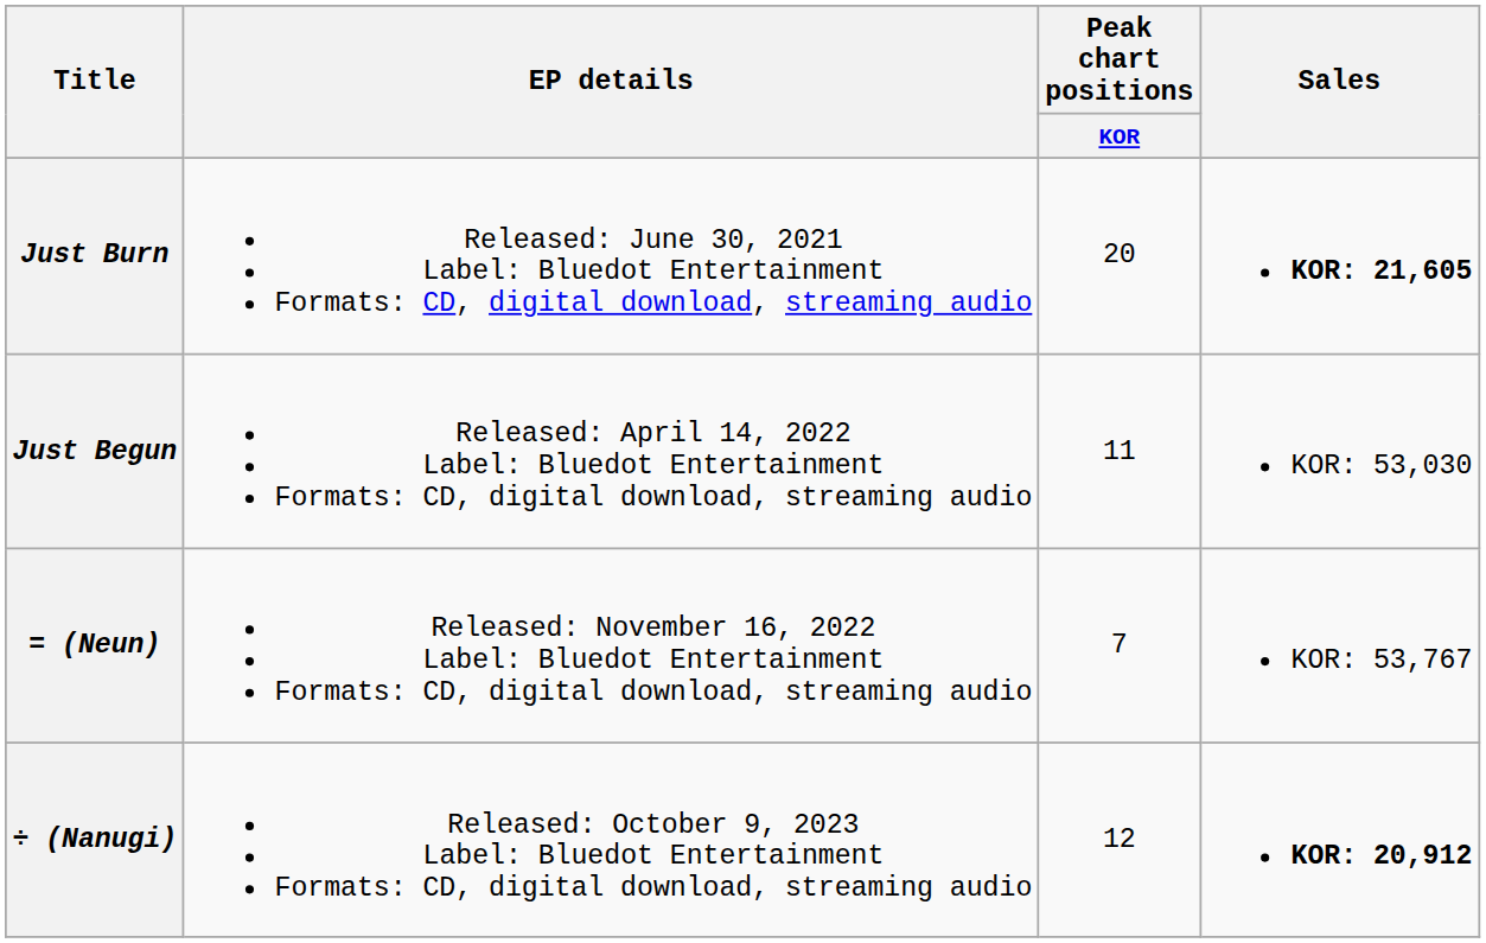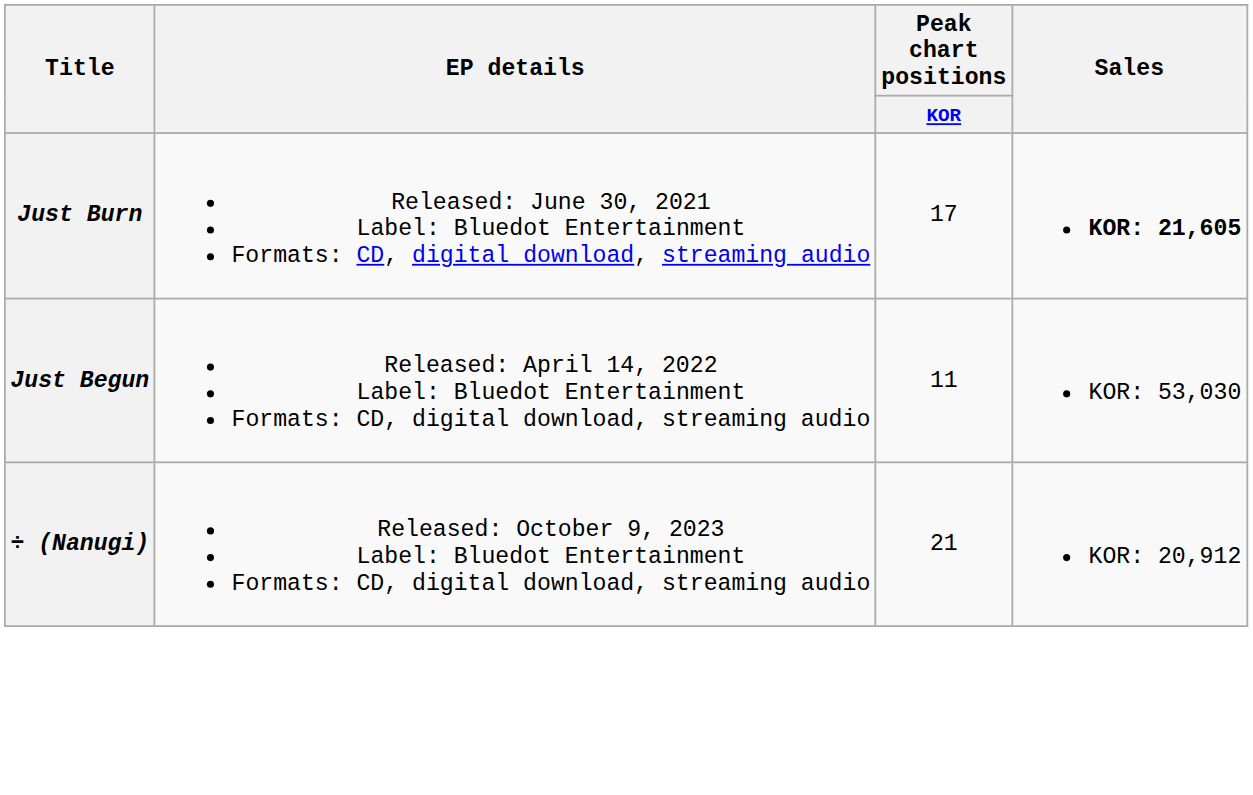Just Burn | Peak chart positions / KOR: 20 -> 17
- row: = (Neun) | Released: November 16, 2022 Label: Bluedot Entertainment Formats: CD, digital download, streaming audio | 7 | KOR: 53,767
÷ (Nanugi) | Peak chart positions / KOR: 12 -> 21
÷ (Nanugi) | Sales: bold -> normal
